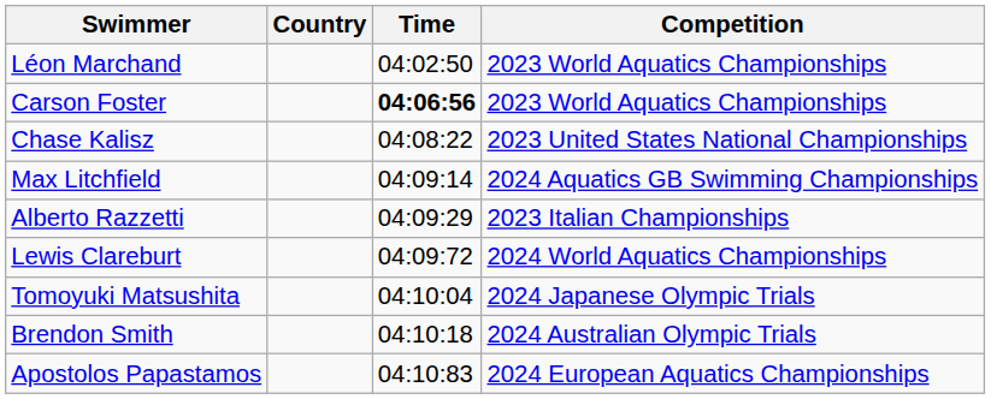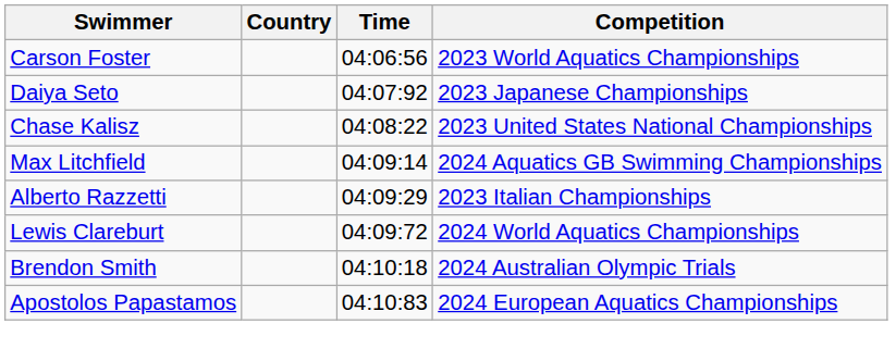- row: Léon Marchand | 04:02:50 | 2023 World Aquatics Championships
Carson Foster | Time: bold -> normal
+ row: Daiya Seto | 04:07:92 | 2023 Japanese Championships
- row: Tomoyuki Matsushita | 04:10:04 | 2024 Japanese Olympic Trials
